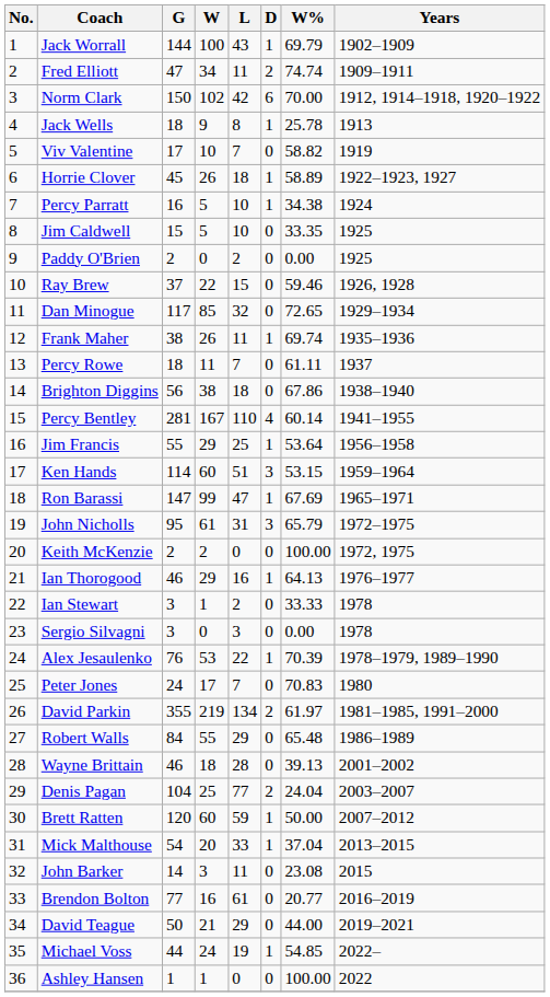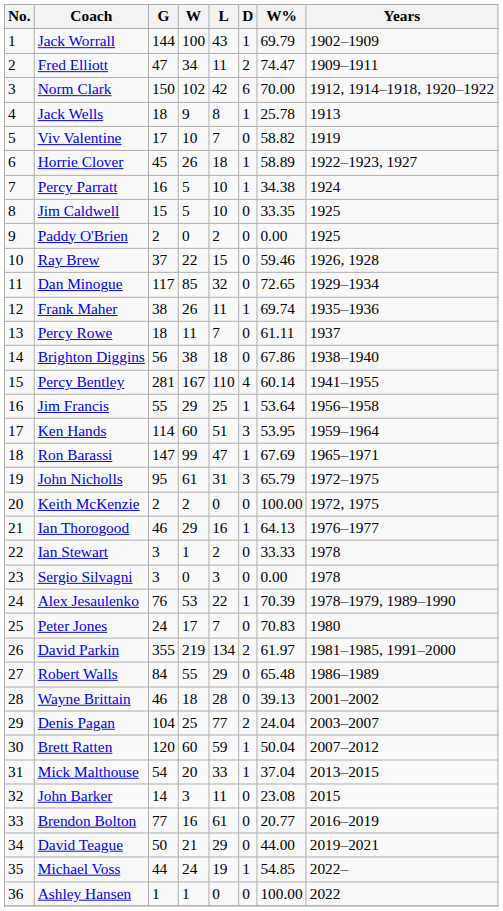Fred Elliott | W%: 74.74 -> 74.47
Ken Hands | W%: 53.15 -> 53.95
Brett Ratten | W%: 50.00 -> 50.04
